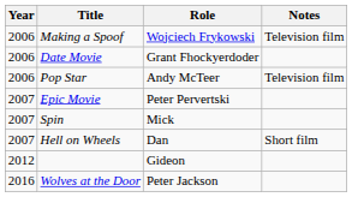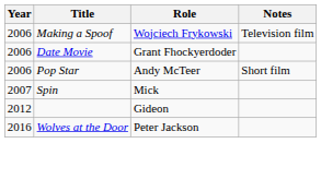Pop Star | Notes: Television film -> Short film
- row: 2007 | Epic Movie | Peter Pervertski
- row: 2007 | Hell on Wheels | Dan | Short film
